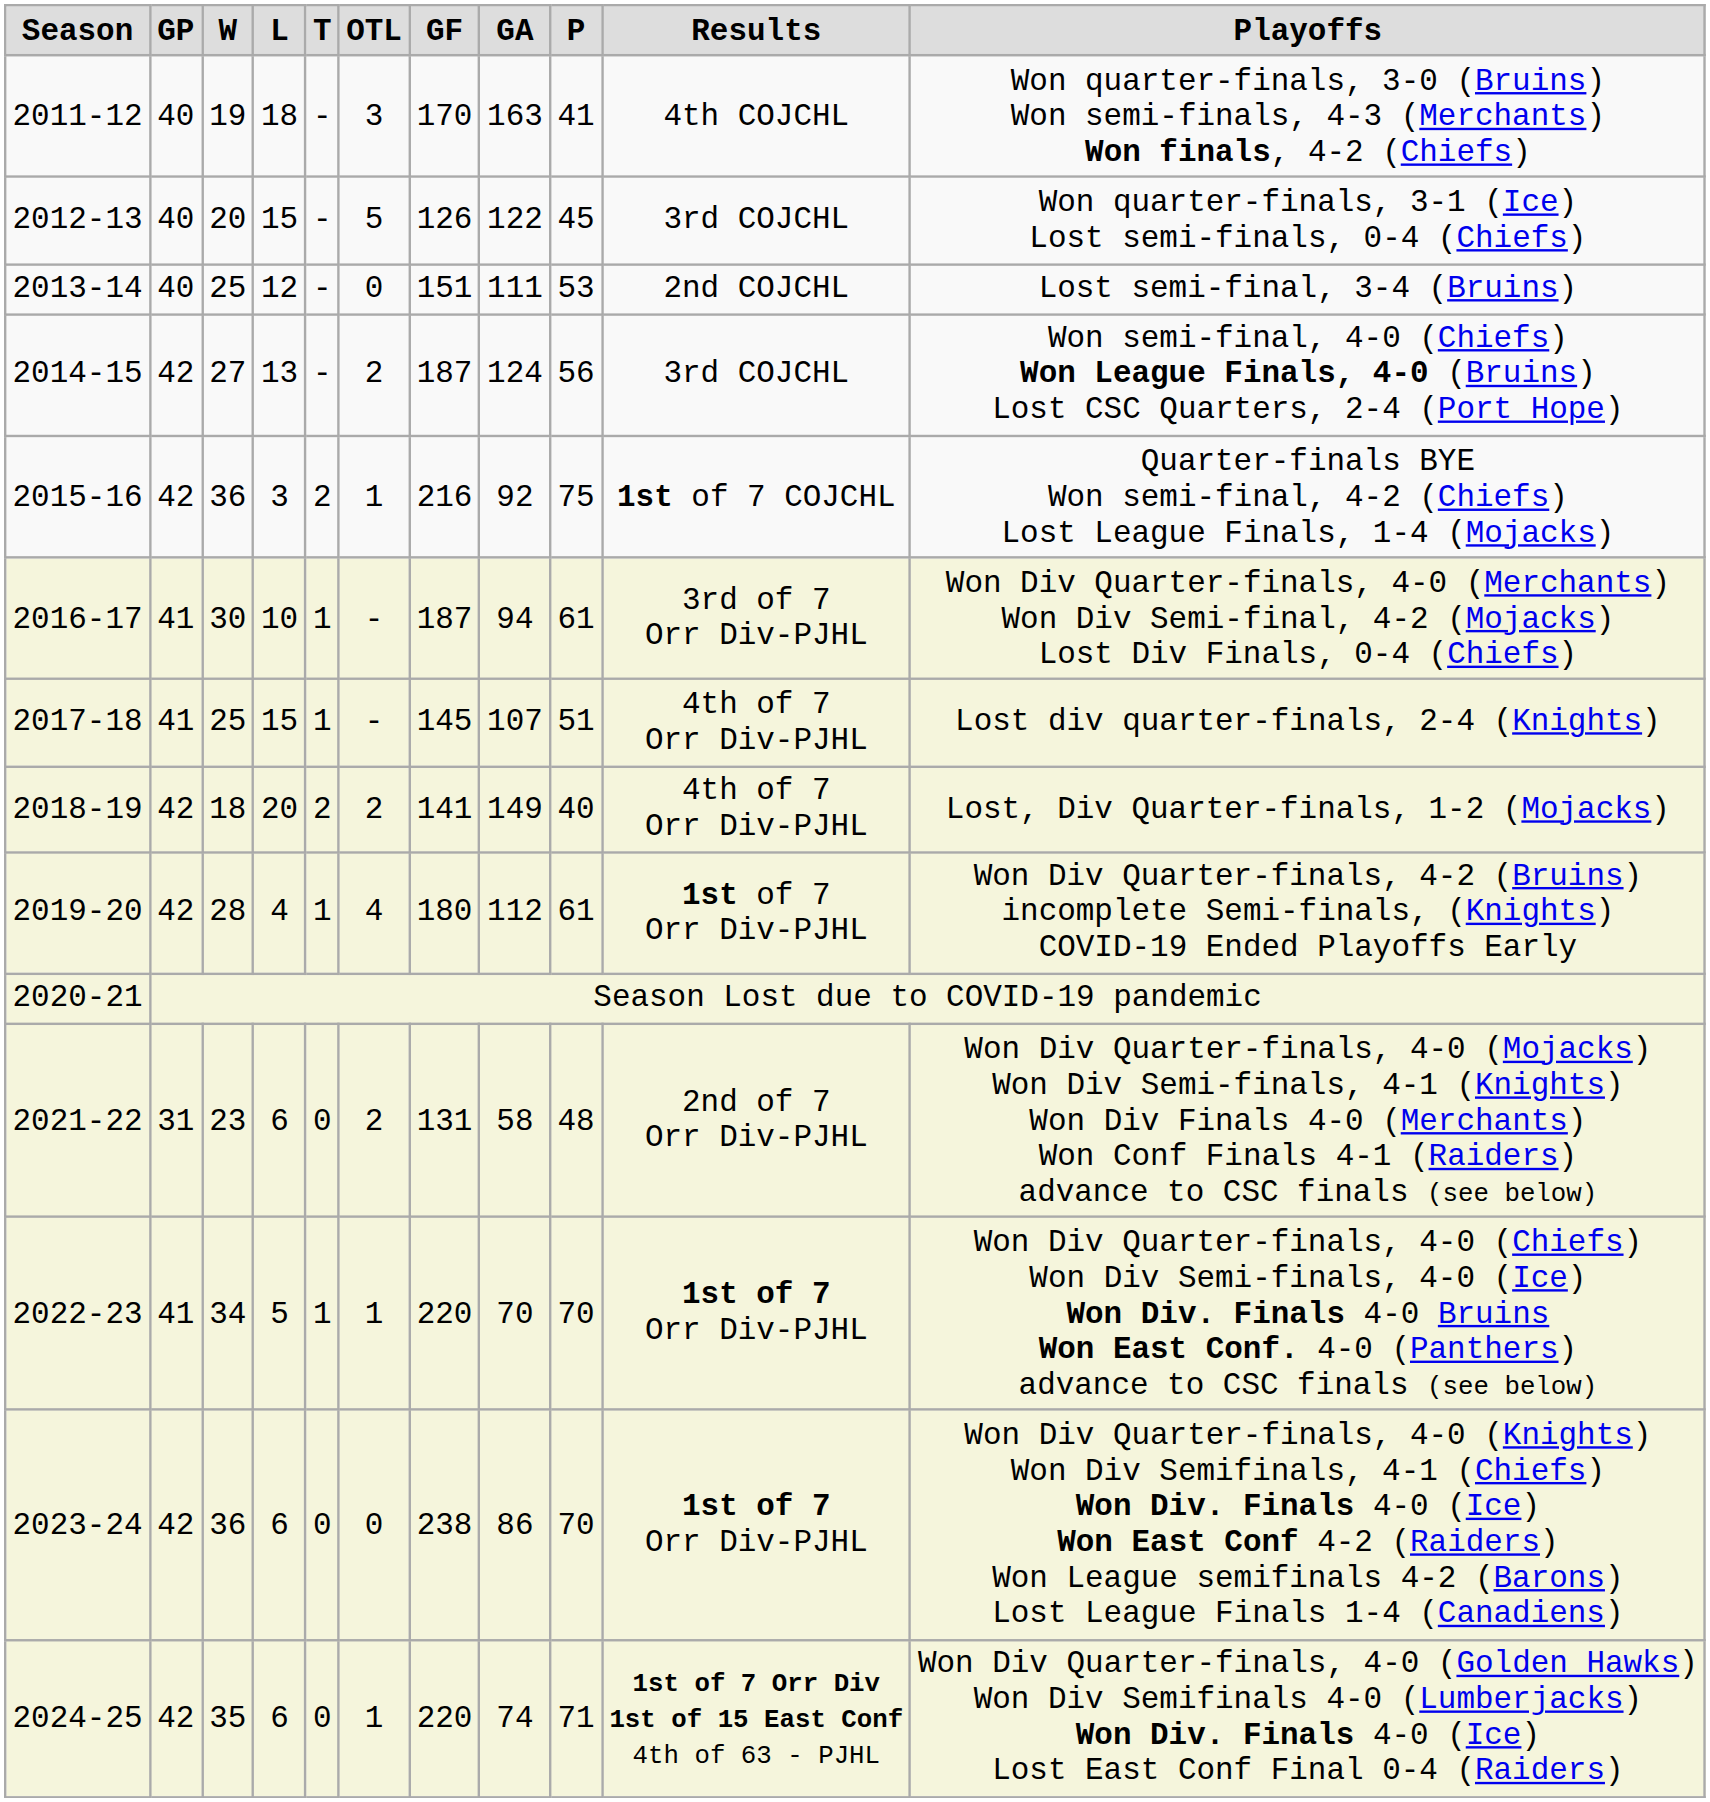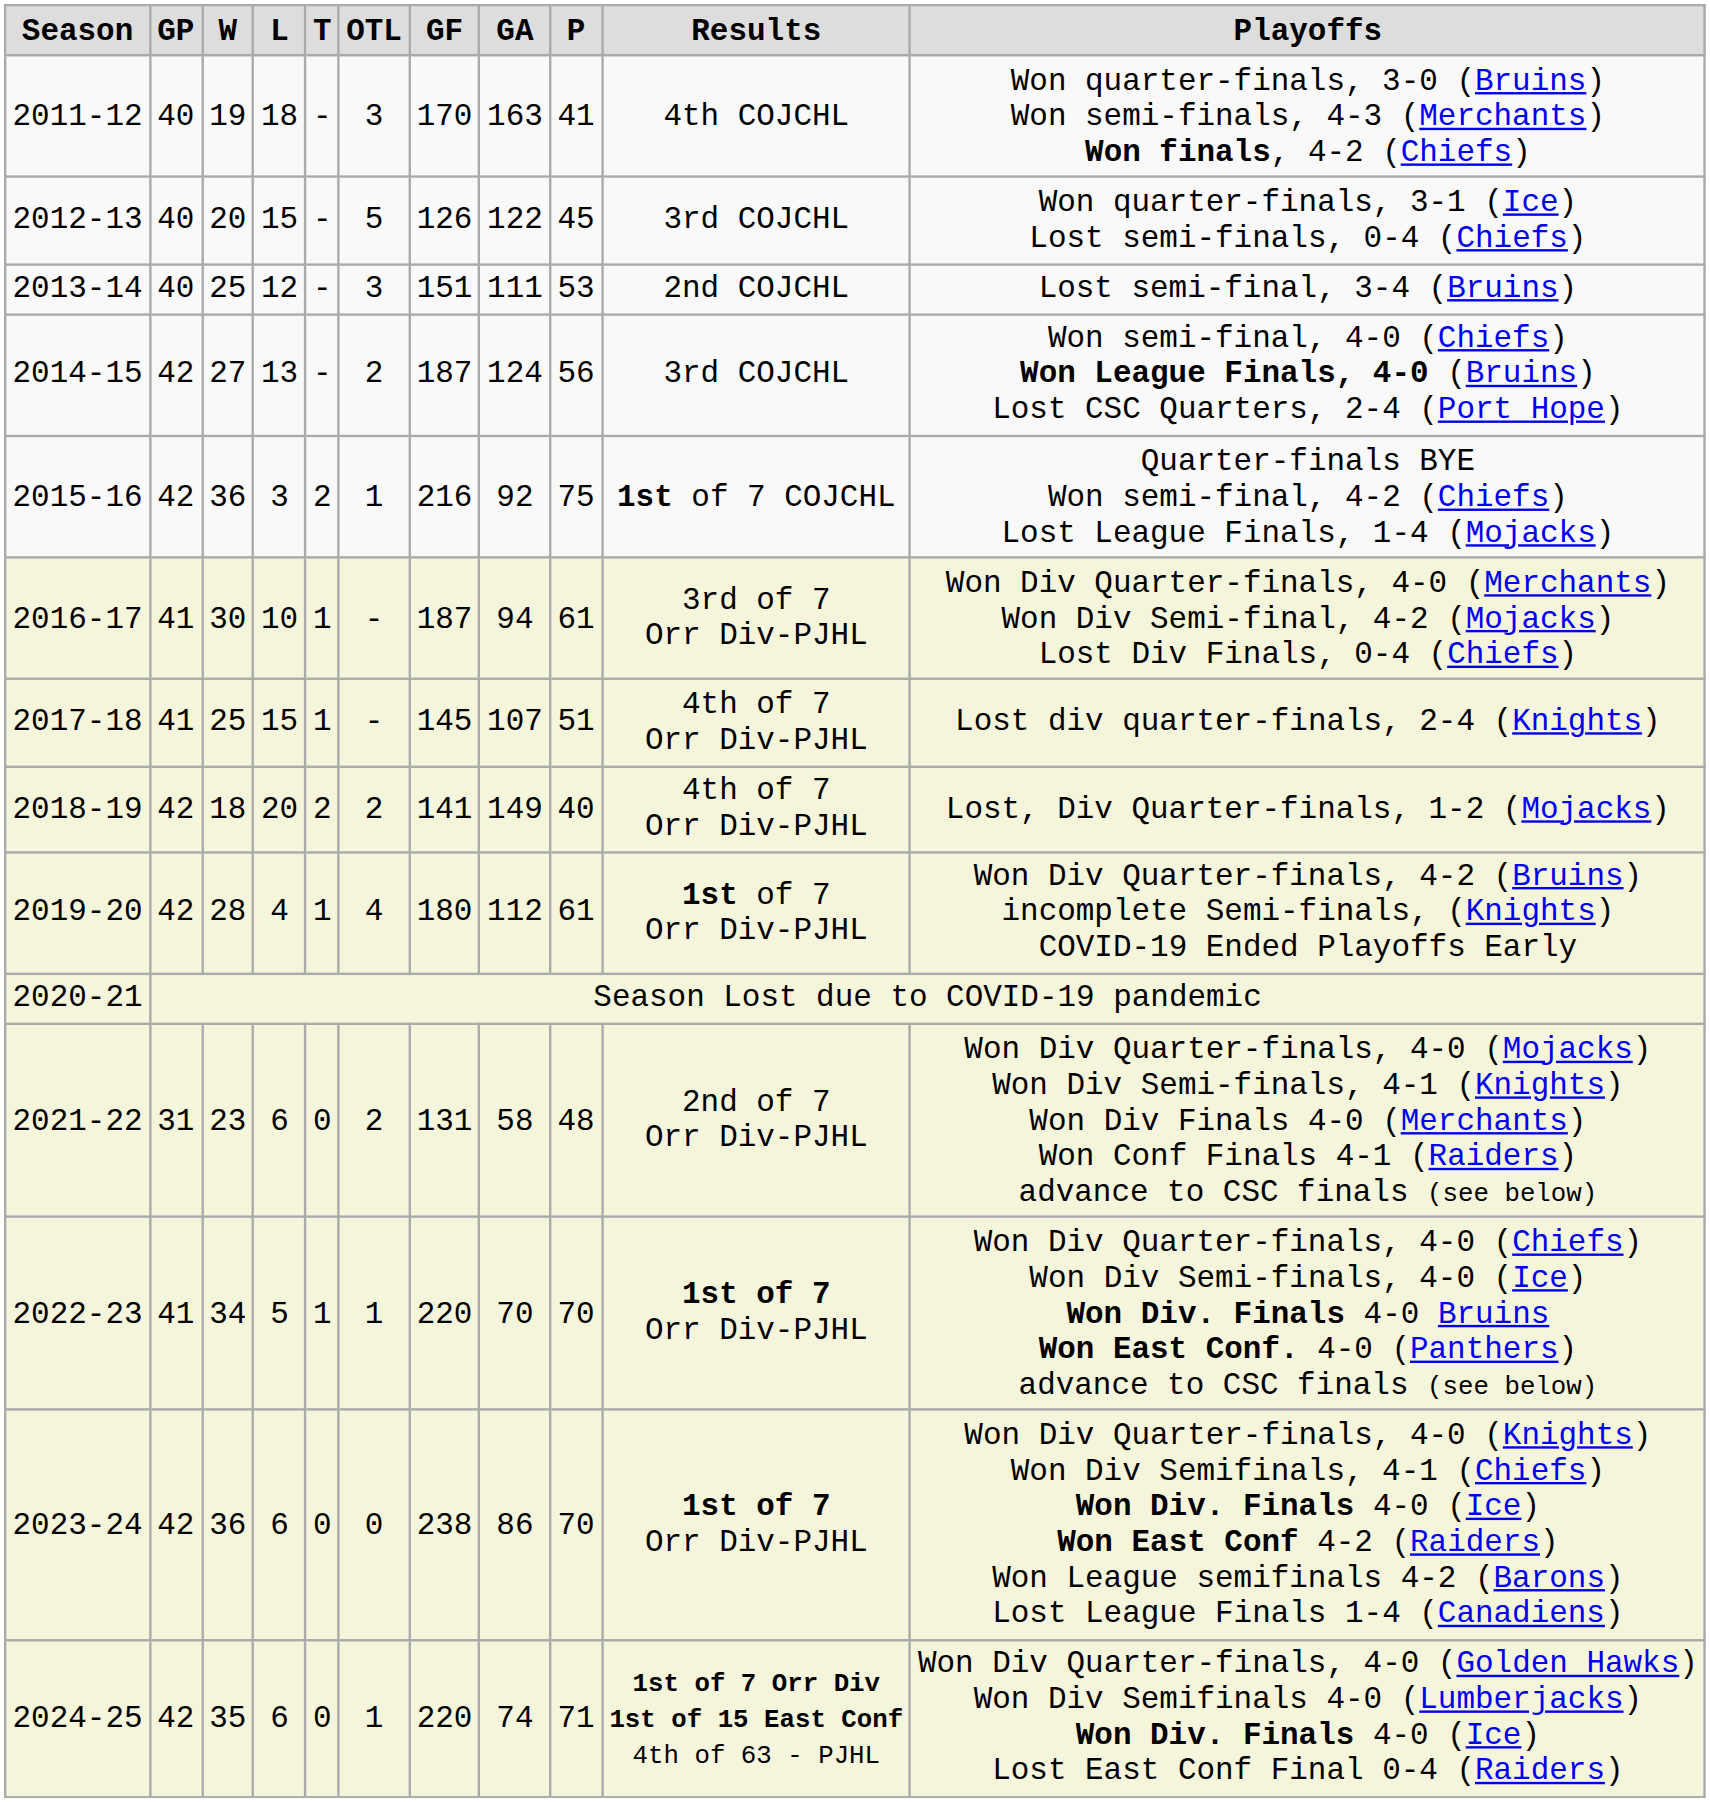2013-14 | OTL: 0 -> 3
